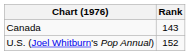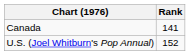Canada | Rank: 143 -> 141
